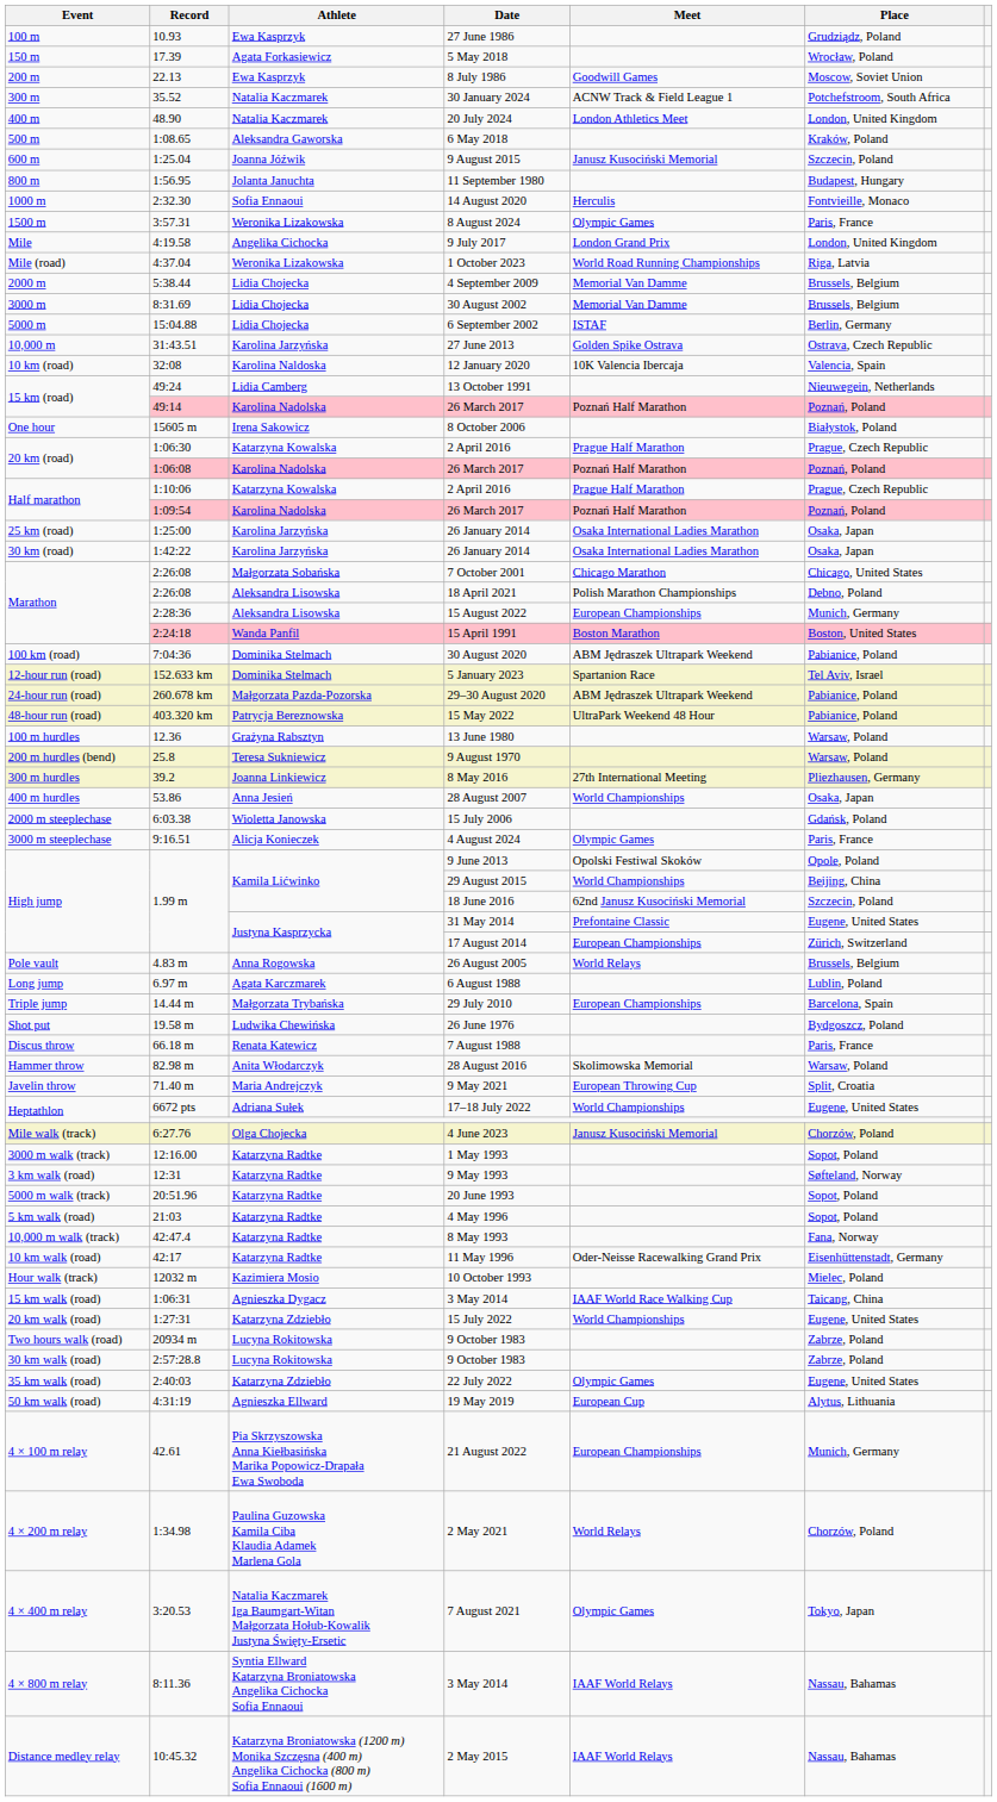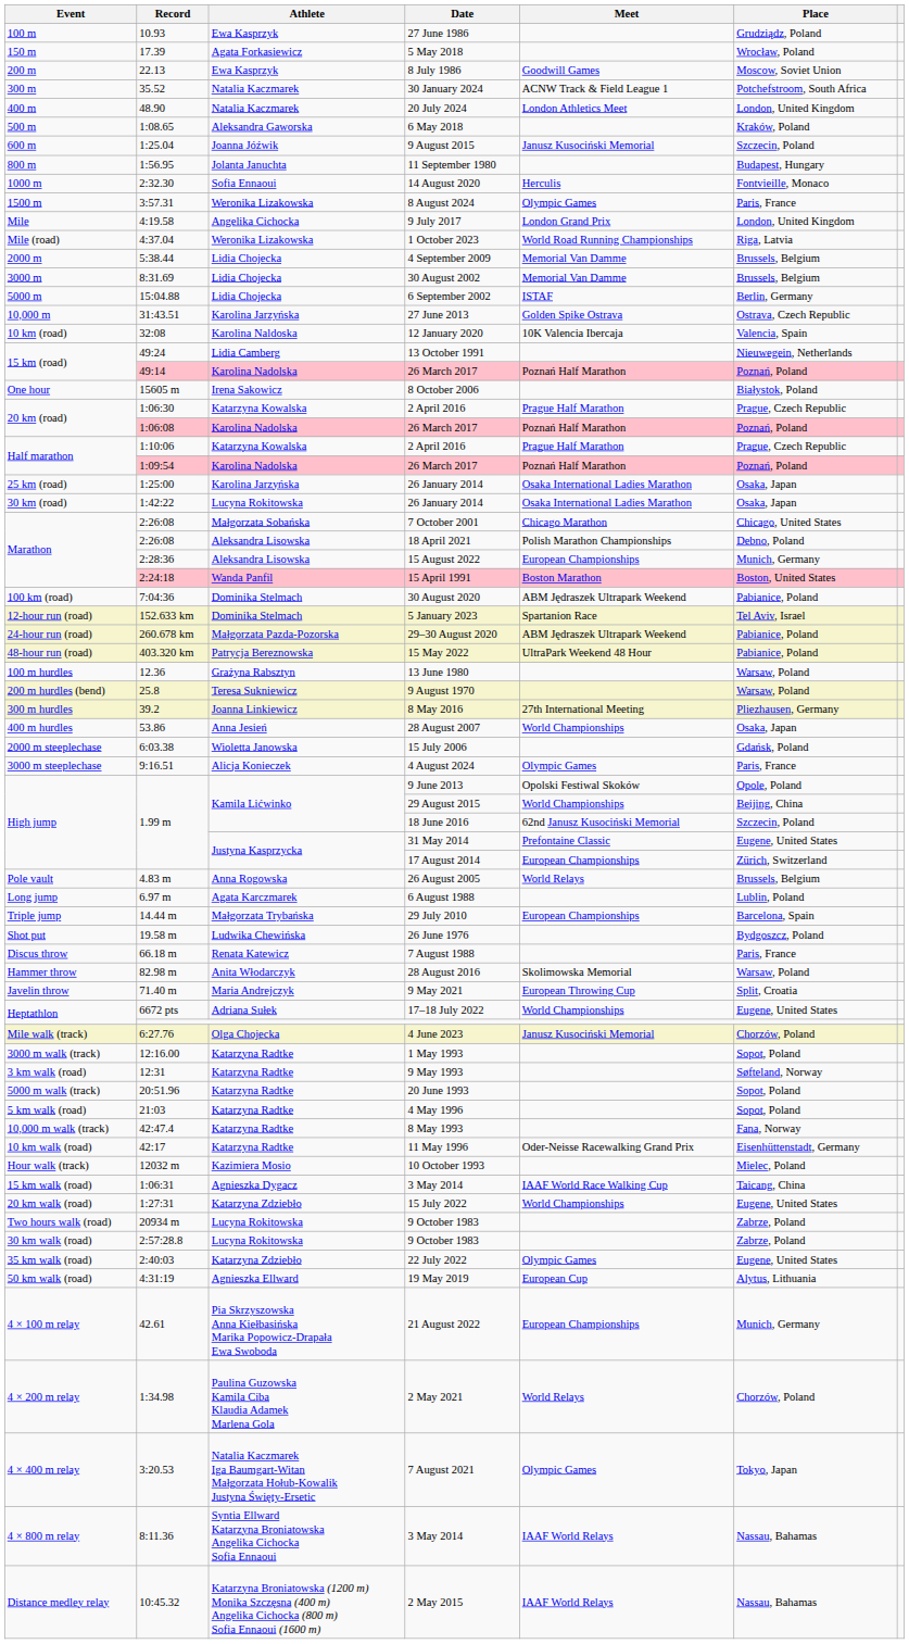1:42:22 / 26 January 2014 | Athlete: Karolina Jarzyńska -> Lucyna Rokitowska
